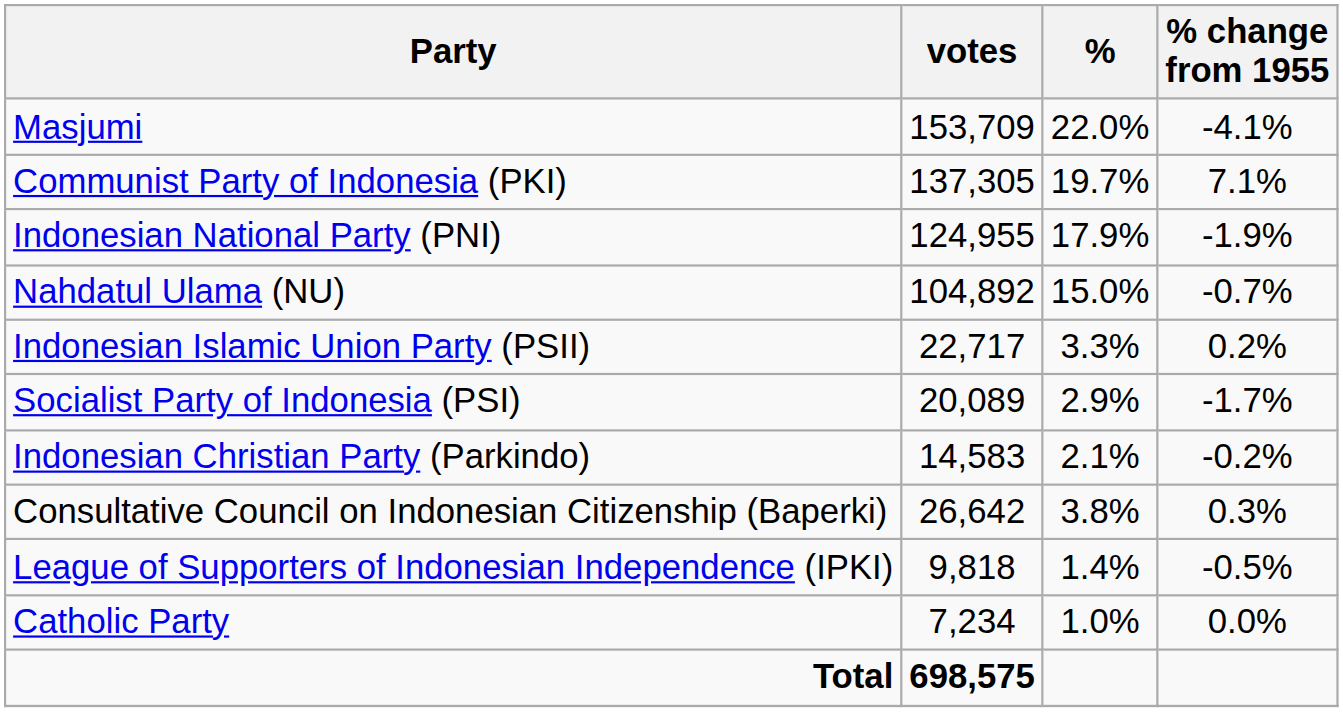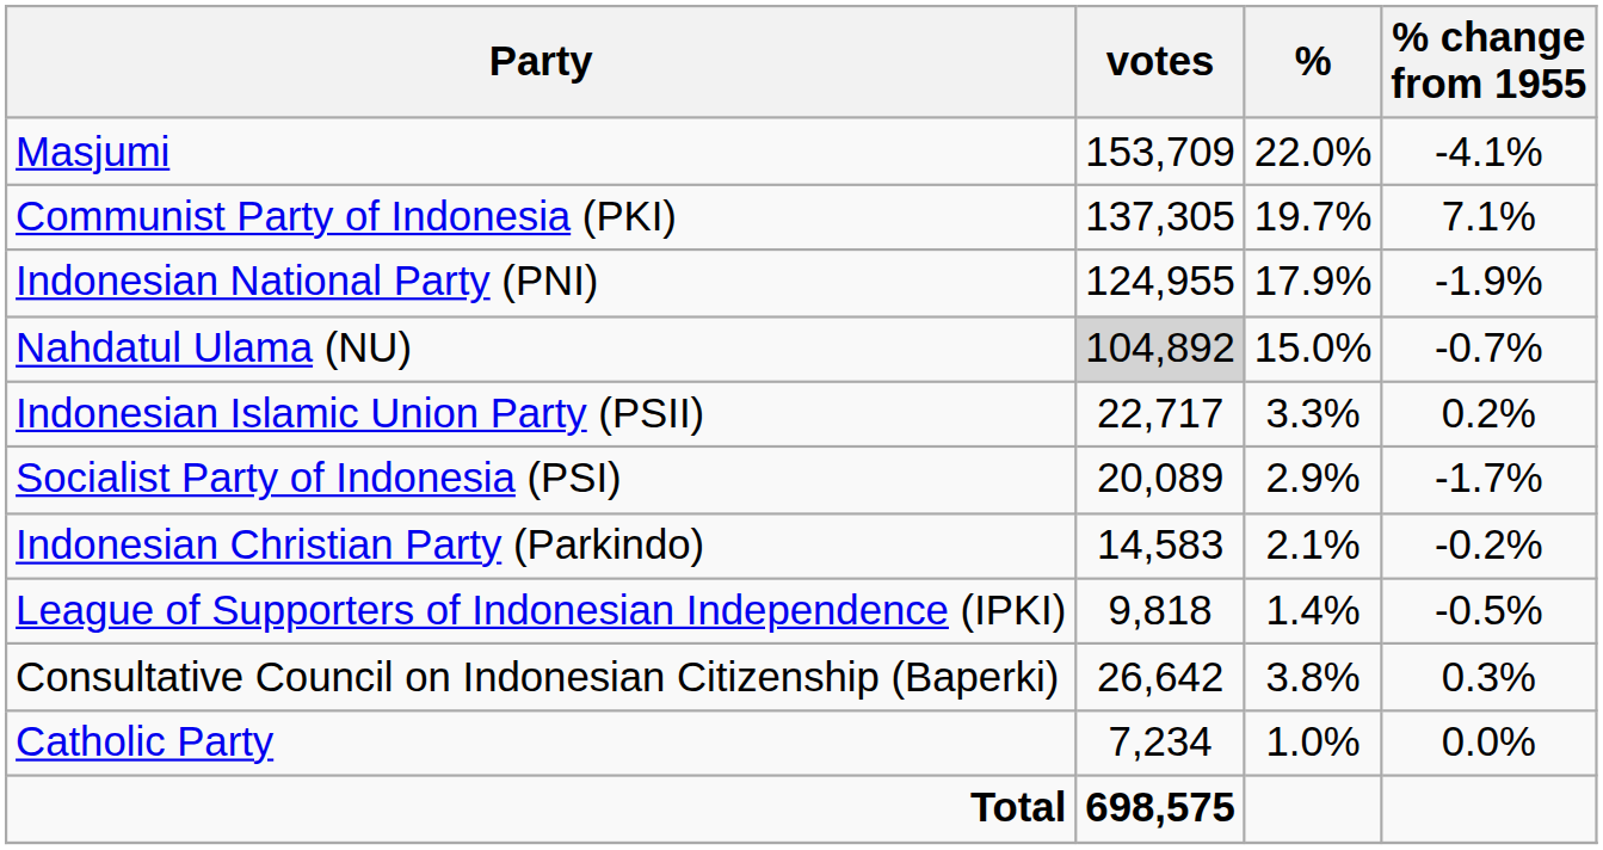Nahdatul Ulama (NU) | votes: no background -> lightgrey background
rows swapped: Consultative Council on Indonesian Citizenship (Baperki) <-> League of Supporters of Indonesian Independence (IPKI)
